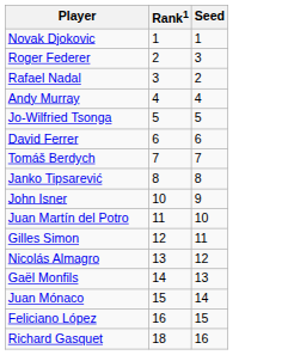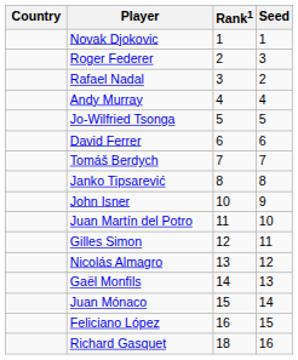+ column: Country
